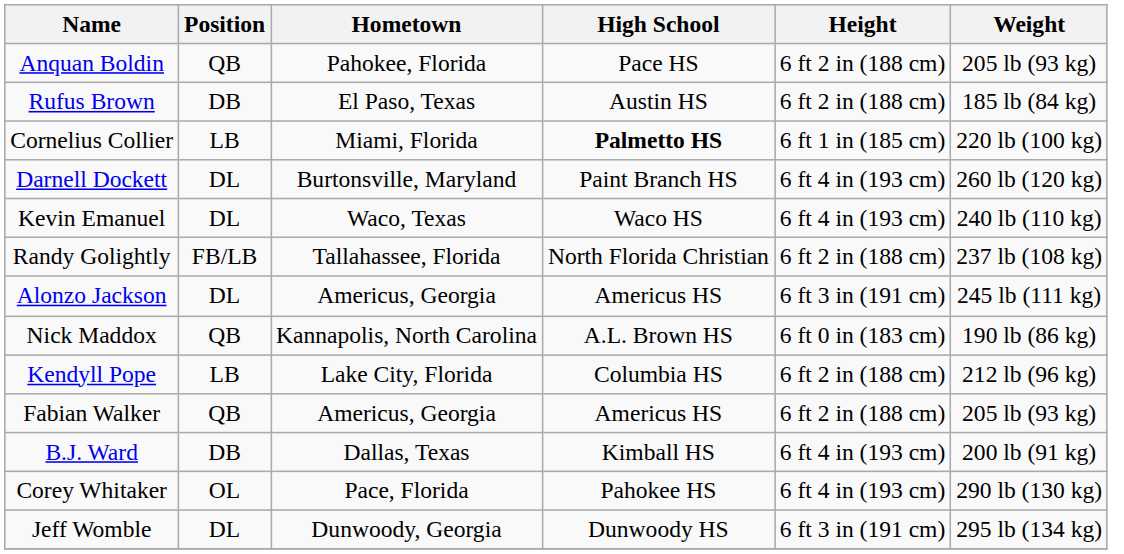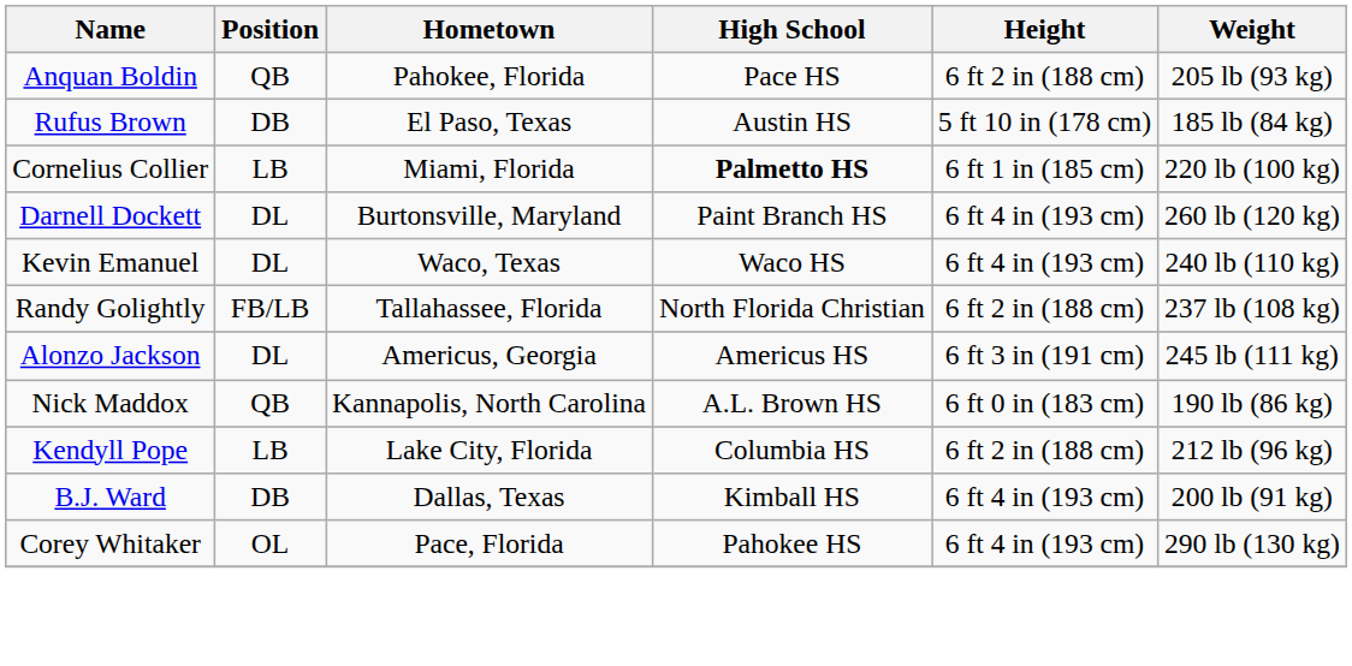Rufus Brown | Height: 6 ft 2 in (188 cm) -> 5 ft 10 in (178 cm)
- row: Fabian Walker | QB | Americus, Georgia | Americus HS | 6 ft 2 in (188 cm) | 205 lb (93 kg)
- row: Jeff Womble | DL | Dunwoody, Georgia | Dunwoody HS | 6 ft 3 in (191 cm) | 295 lb (134 kg)
